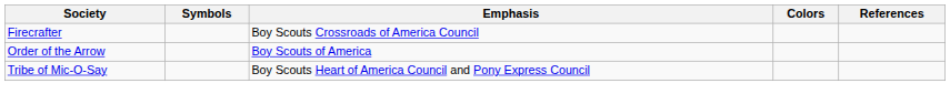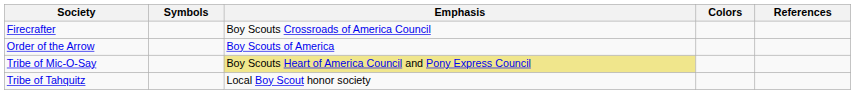Tribe of Mic-O-Say | Emphasis: no background -> khaki background
+ row: Tribe of Tahquitz | Local Boy Scout honor society
